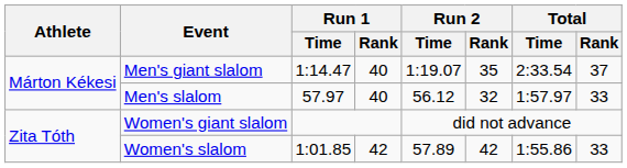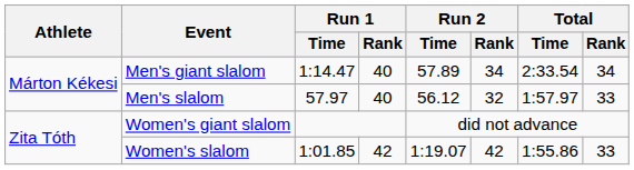Men's giant slalom | Run 2 / Time: 1:19.07 -> 57.89
Men's giant slalom | Run 2 / Rank: 35 -> 34
Men's giant slalom | Total / Rank: 37 -> 34
Women's slalom | Run 2 / Time: 57.89 -> 1:19.07
